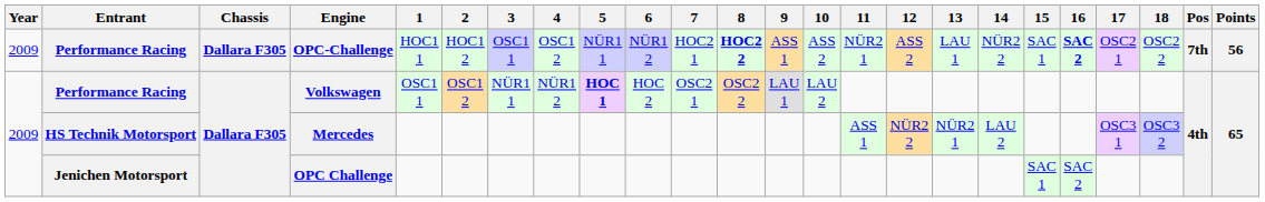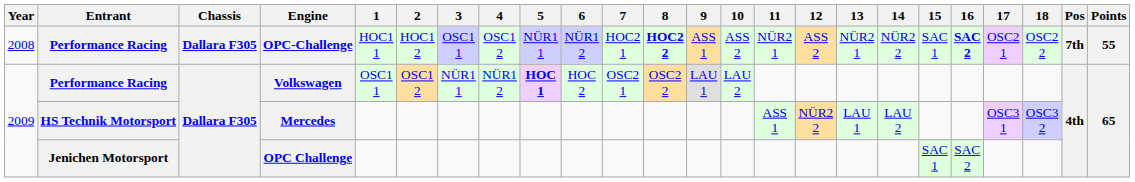OPC-Challenge | Year: 2009 -> 2008
OPC-Challenge | 13: LAU 1 -> NÜR2 1
OPC-Challenge | Points: 56 -> 55
Mercedes | 13: NÜR2 1 -> LAU 1
